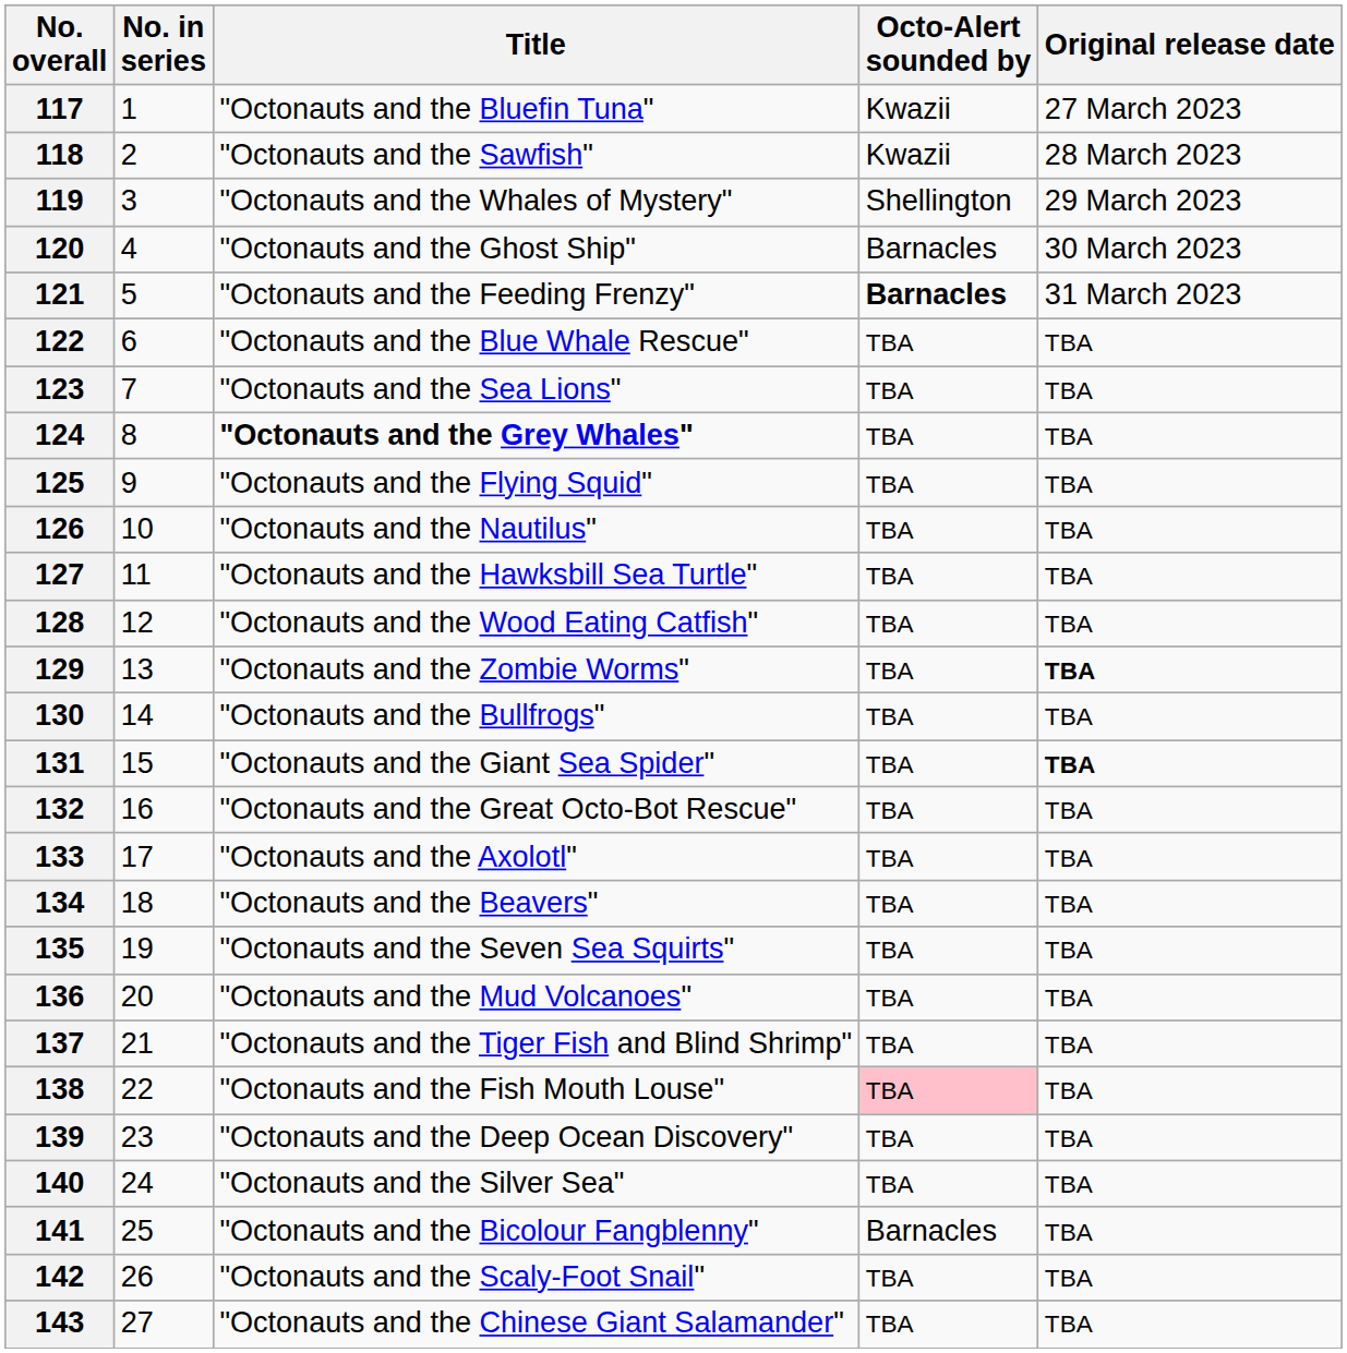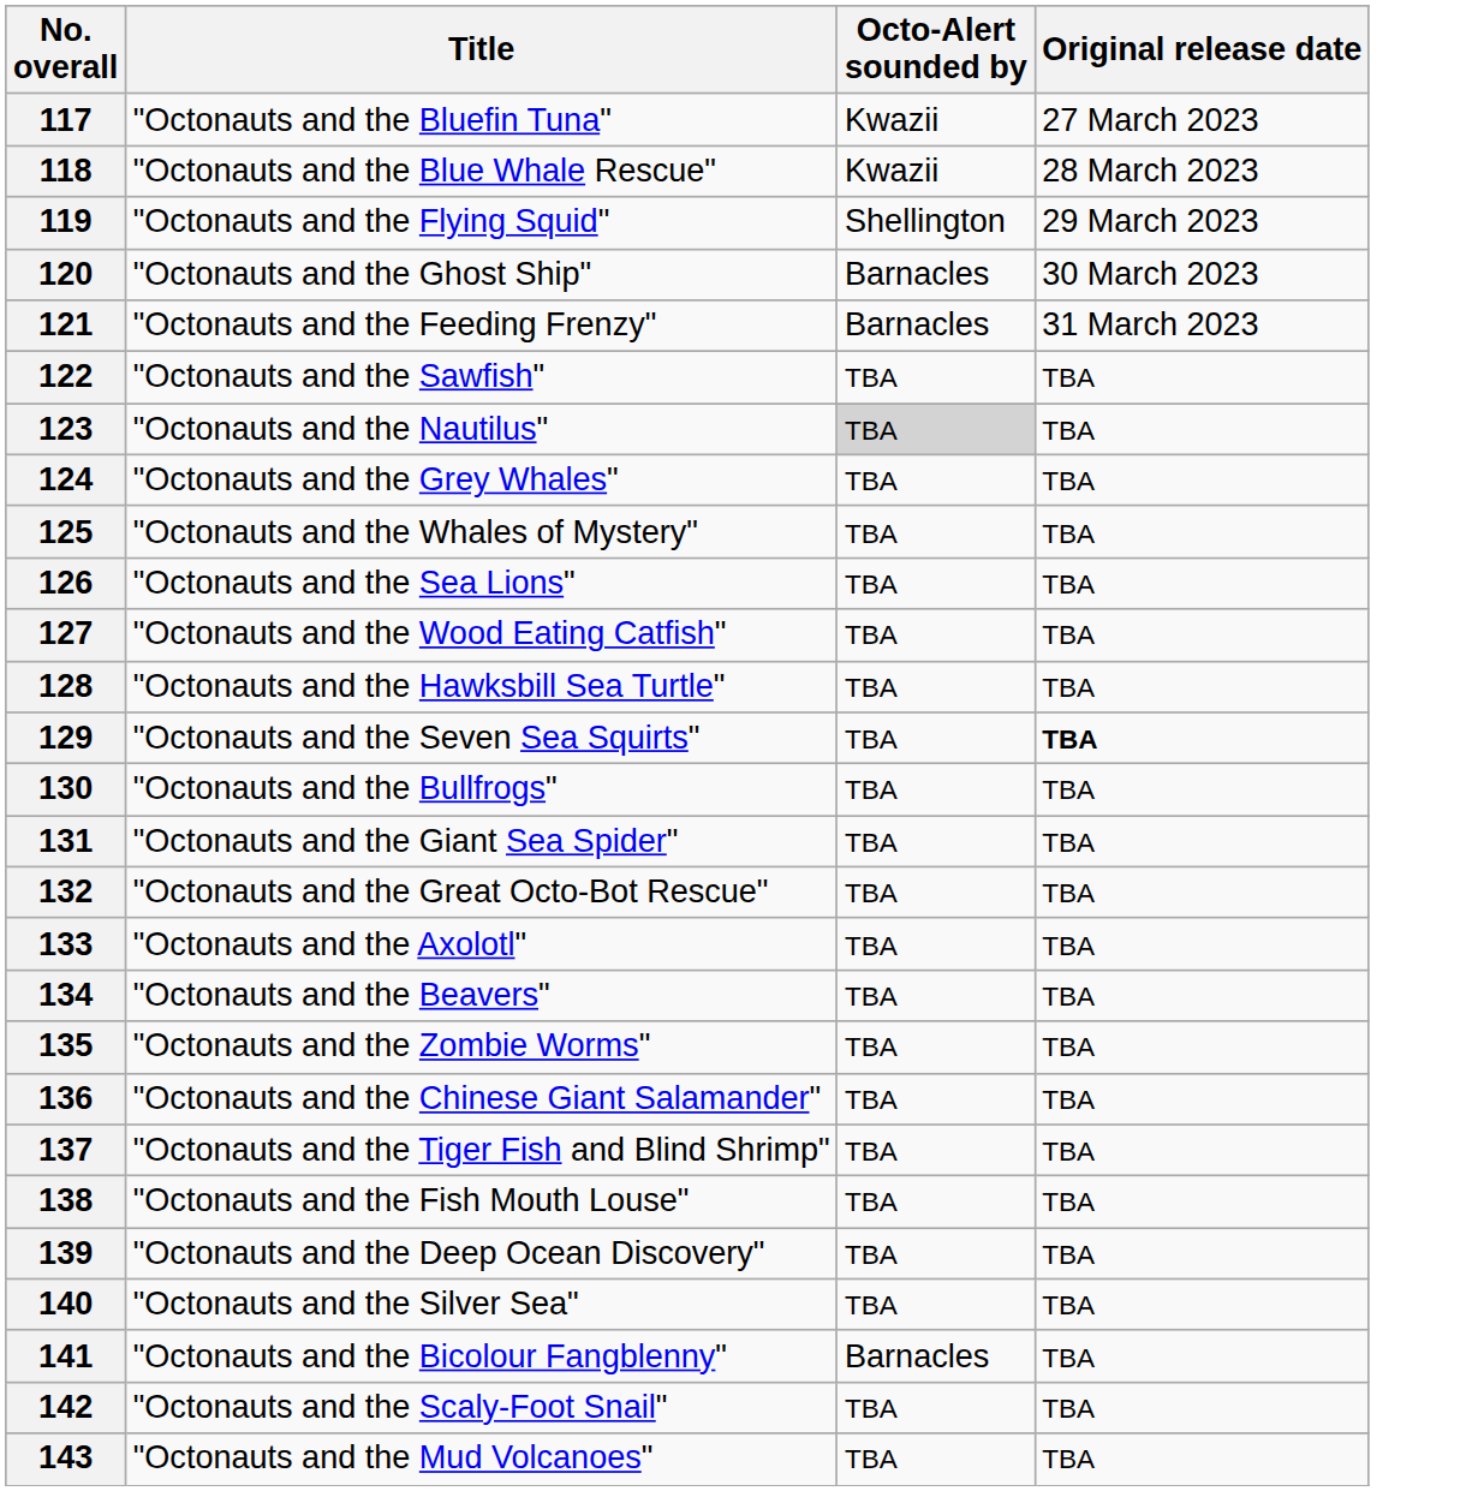- column: No. in series | 1 | 2 | 3 | 4 | 5 | 6 | 7 | 8 | 9 | 10 | 11 | 12 | 13 | 14 | 15 | 16 | 17 | 18 | 19 | 20 | 21 | 22 | 23 | 24 | 25 | 26 | 27
118 | Title: "Octonauts and the Sawfish" -> "Octonauts and the Blue Whale Rescue"
119 | Title: "Octonauts and the Whales of Mystery" -> "Octonauts and the Flying Squid"
121 | Octo-Alert sounded by: bold -> normal
122 | Title: "Octonauts and the Blue Whale Rescue" -> "Octonauts and the Sawfish"
123 | Title: "Octonauts and the Sea Lions" -> "Octonauts and the Nautilus"
123 | Octo-Alert sounded by: no background -> lightgrey background
124 | Title: bold -> normal
125 | Title: "Octonauts and the Flying Squid" -> "Octonauts and the Whales of Mystery"
126 | Title: "Octonauts and the Nautilus" -> "Octonauts and the Sea Lions"
127 | Title: "Octonauts and the Hawksbill Sea Turtle" -> "Octonauts and the Wood Eating Catfish"
128 | Title: "Octonauts and the Wood Eating Catfish" -> "Octonauts and the Hawksbill Sea Turtle"
129 | Title: "Octonauts and the Zombie Worms" -> "Octonauts and the Seven Sea Squirts"
131 | Original release date: bold -> normal
135 | Title: "Octonauts and the Seven Sea Squirts" -> "Octonauts and the Zombie Worms"
136 | Title: "Octonauts and the Mud Volcanoes" -> "Octonauts and the Chinese Giant Salamander"
138 | Octo-Alert sounded by: pink background -> no background
143 | Title: "Octonauts and the Chinese Giant Salamander" -> "Octonauts and the Mud Volcanoes"
